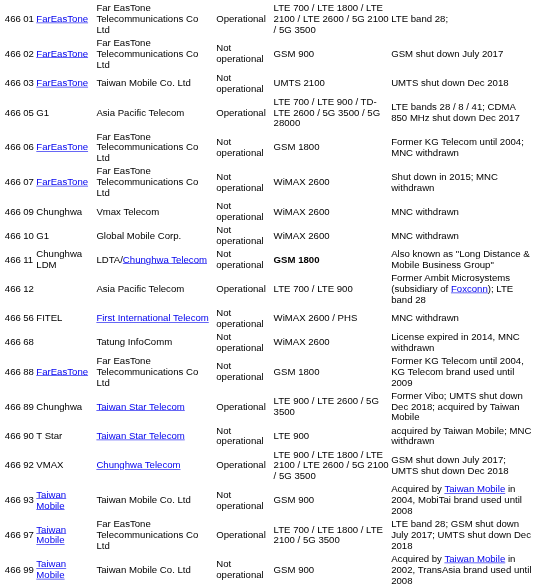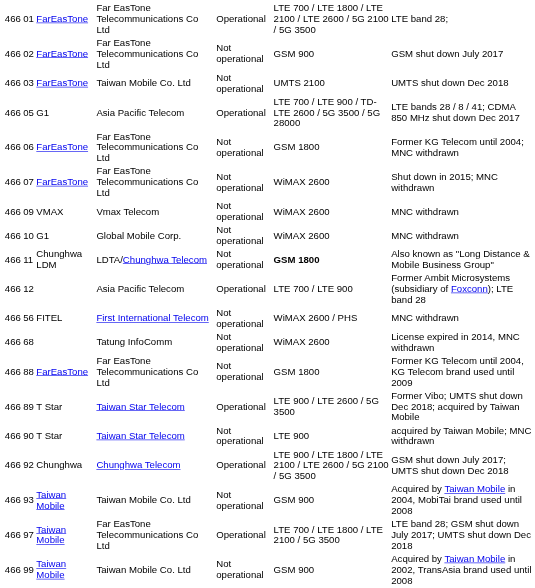09 | column 3: Chunghwa -> VMAX
89 | column 3: Chunghwa -> T Star
92 | column 3: VMAX -> Chunghwa
